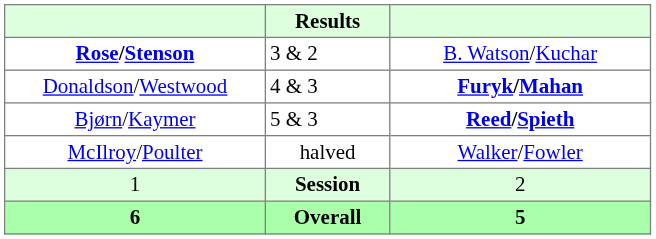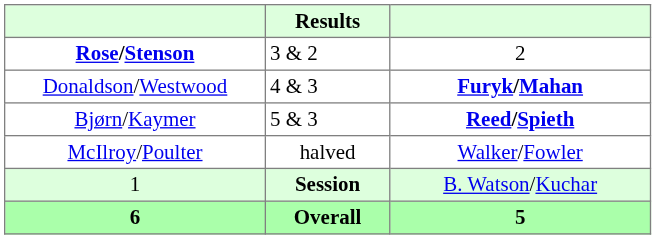Rose/Stenson | column 3: B. Watson/Kuchar -> 2
1 | column 3: 2 -> B. Watson/Kuchar
